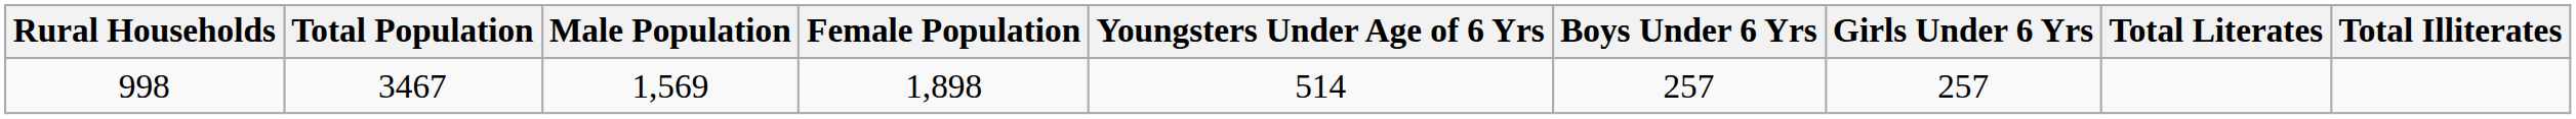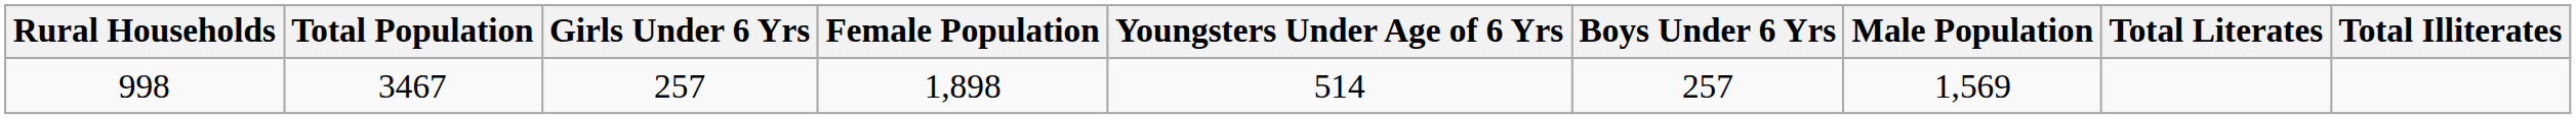columns swapped: Male Population <-> Girls Under 6 Yrs
